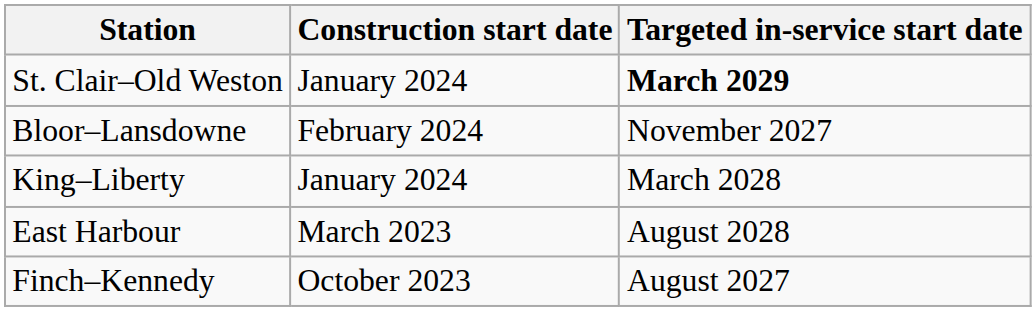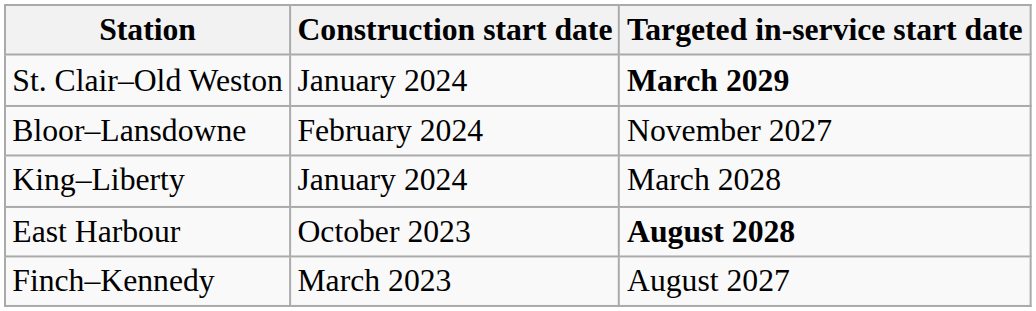East Harbour | Construction start date: March 2023 -> October 2023
East Harbour | Targeted in-service start date: normal -> bold
Finch–Kennedy | Construction start date: October 2023 -> March 2023
